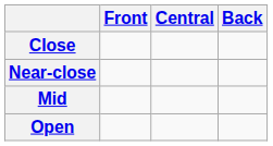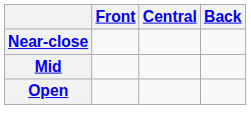- row: Close
